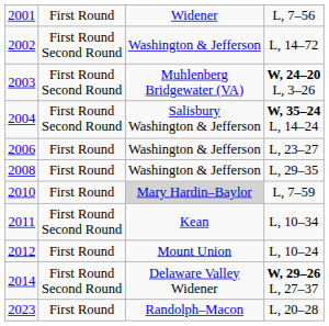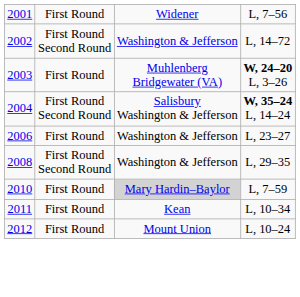2003 | column 2: First Round Second Round -> First Round
2008 | column 2: First Round -> First Round Second Round
2011 | column 2: First Round Second Round -> First Round
- row: 2014 | First Round Second Round | Delaware Valley Widener | W, 29–26 L, 27–37
- row: 2023 | First Round | Randolph–Macon | L, 20–28
